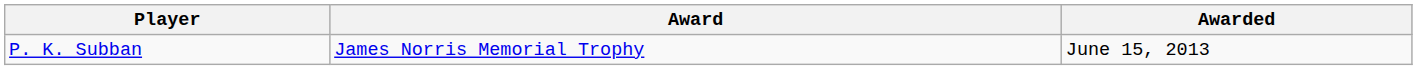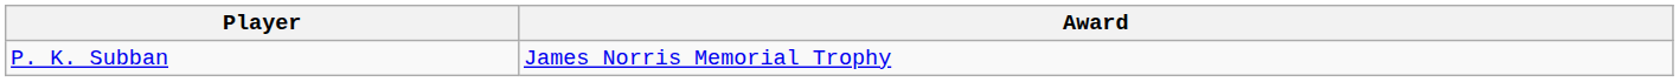- column: Awarded | June 15, 2013
